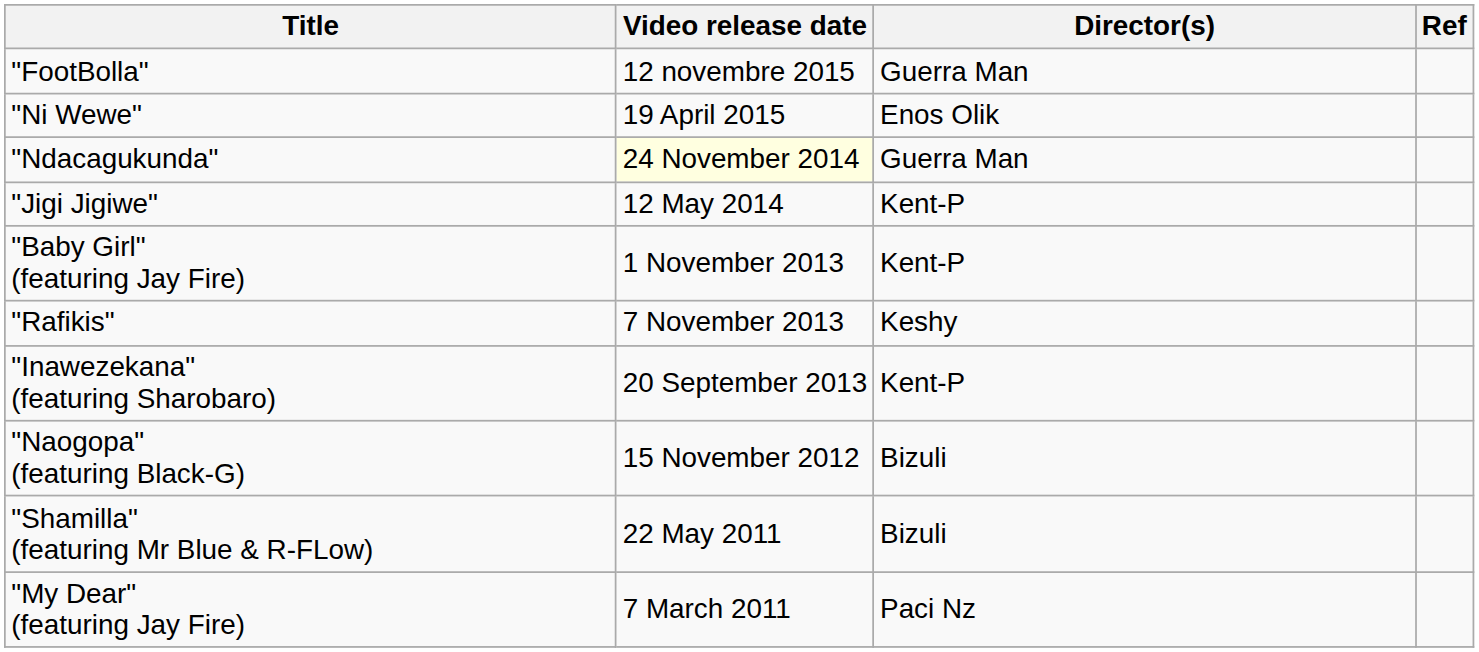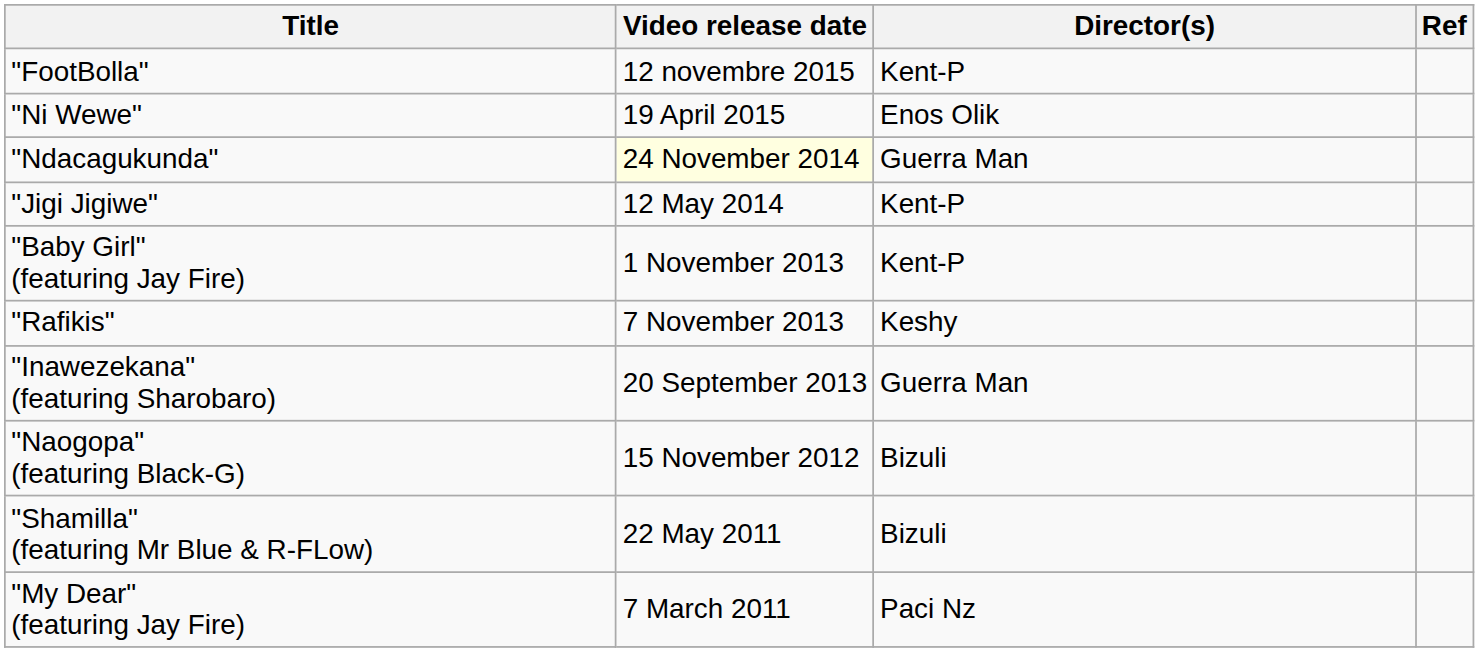"FootBolla" | Director(s): Guerra Man -> Kent-P
"Inawezekana" (featuring Sharobaro) | Director(s): Kent-P -> Guerra Man
